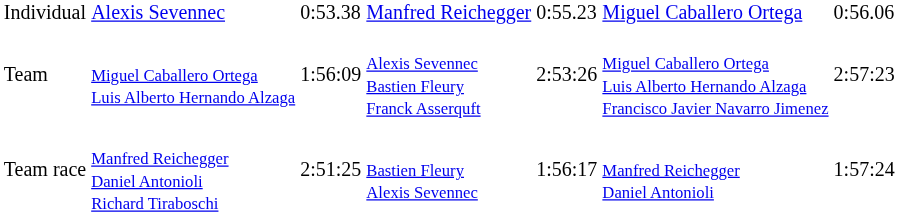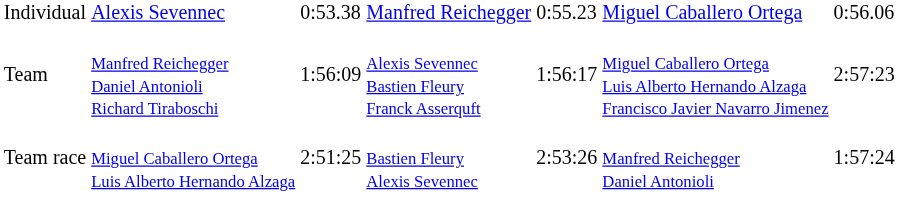Team | column 2: Miguel Caballero Ortega Luis Alberto Hernando Alzaga -> Manfred Reichegger Daniel Antonioli Richard Tiraboschi
Team | column 5: 2:53:26 -> 1:56:17
Team race | column 2: Manfred Reichegger Daniel Antonioli Richard Tiraboschi -> Miguel Caballero Ortega Luis Alberto Hernando Alzaga
Team race | column 5: 1:56:17 -> 2:53:26
